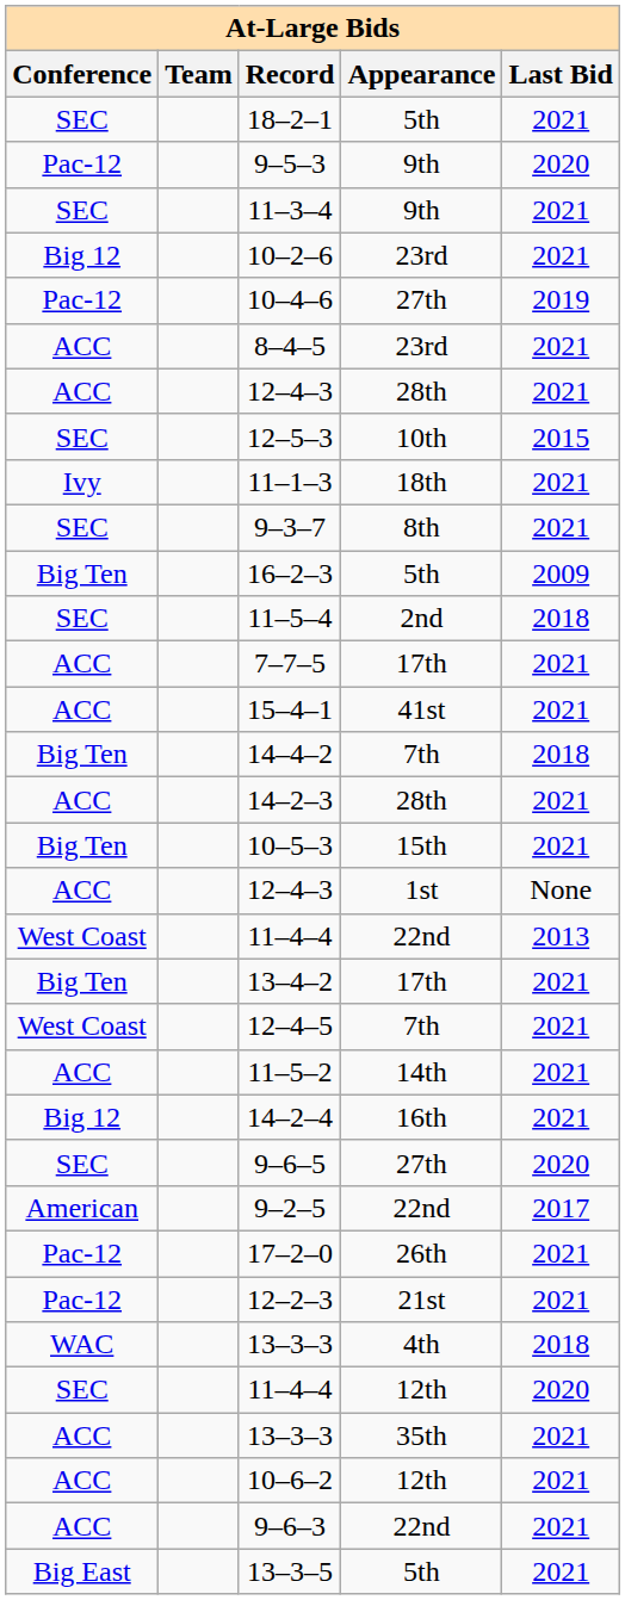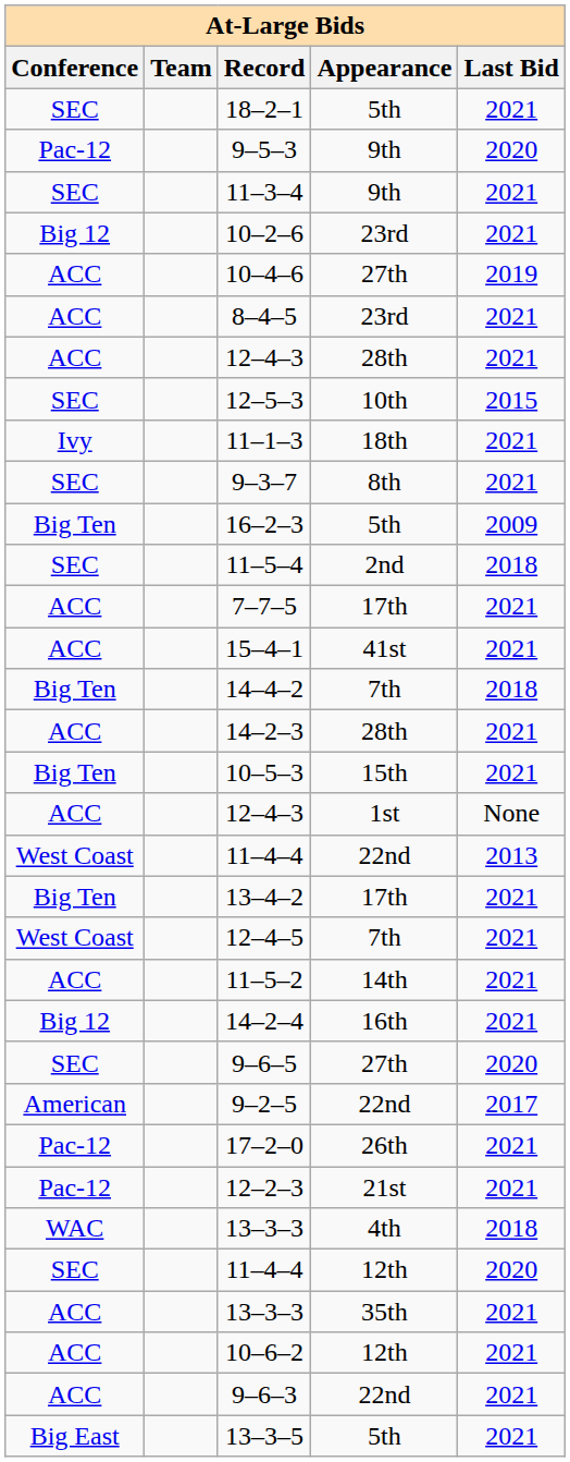10–4–6 | Conference: Pac-12 -> ACC
